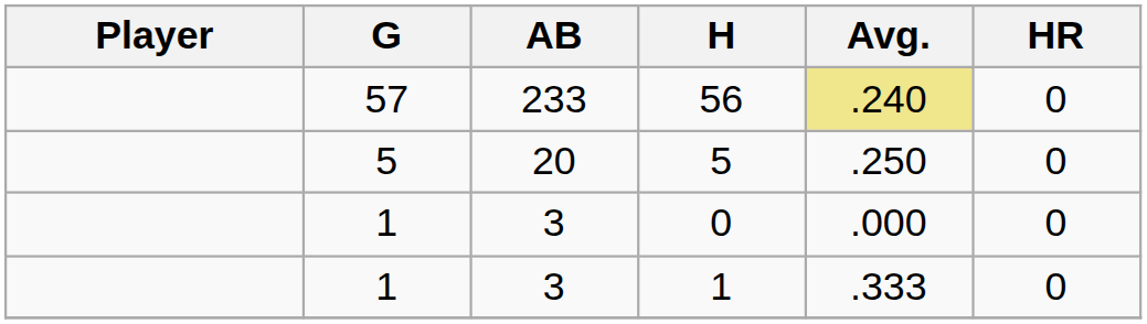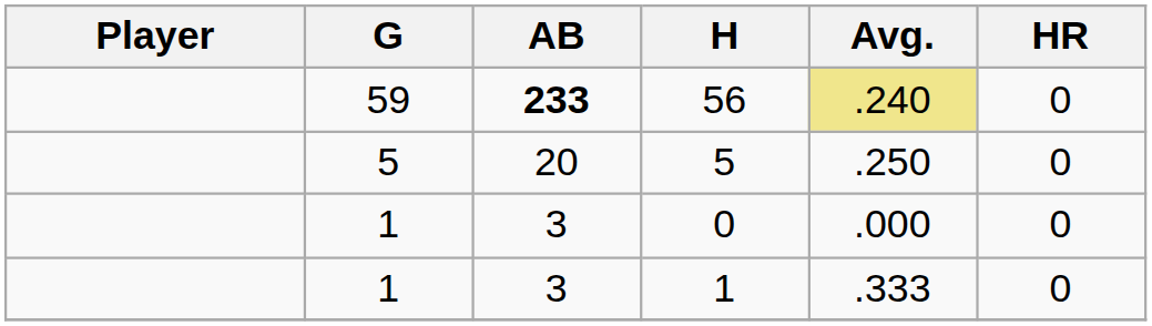56 | G: 57 -> 59
56 | AB: normal -> bold
